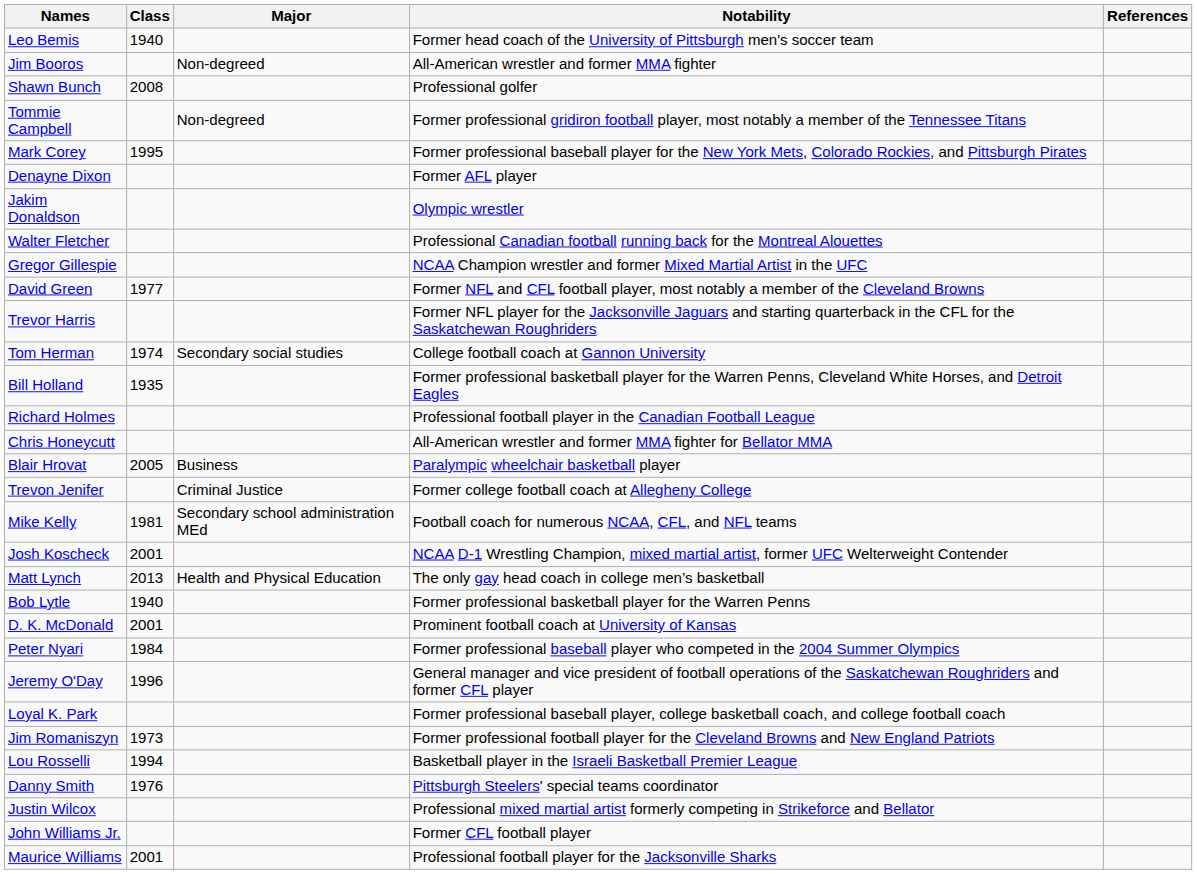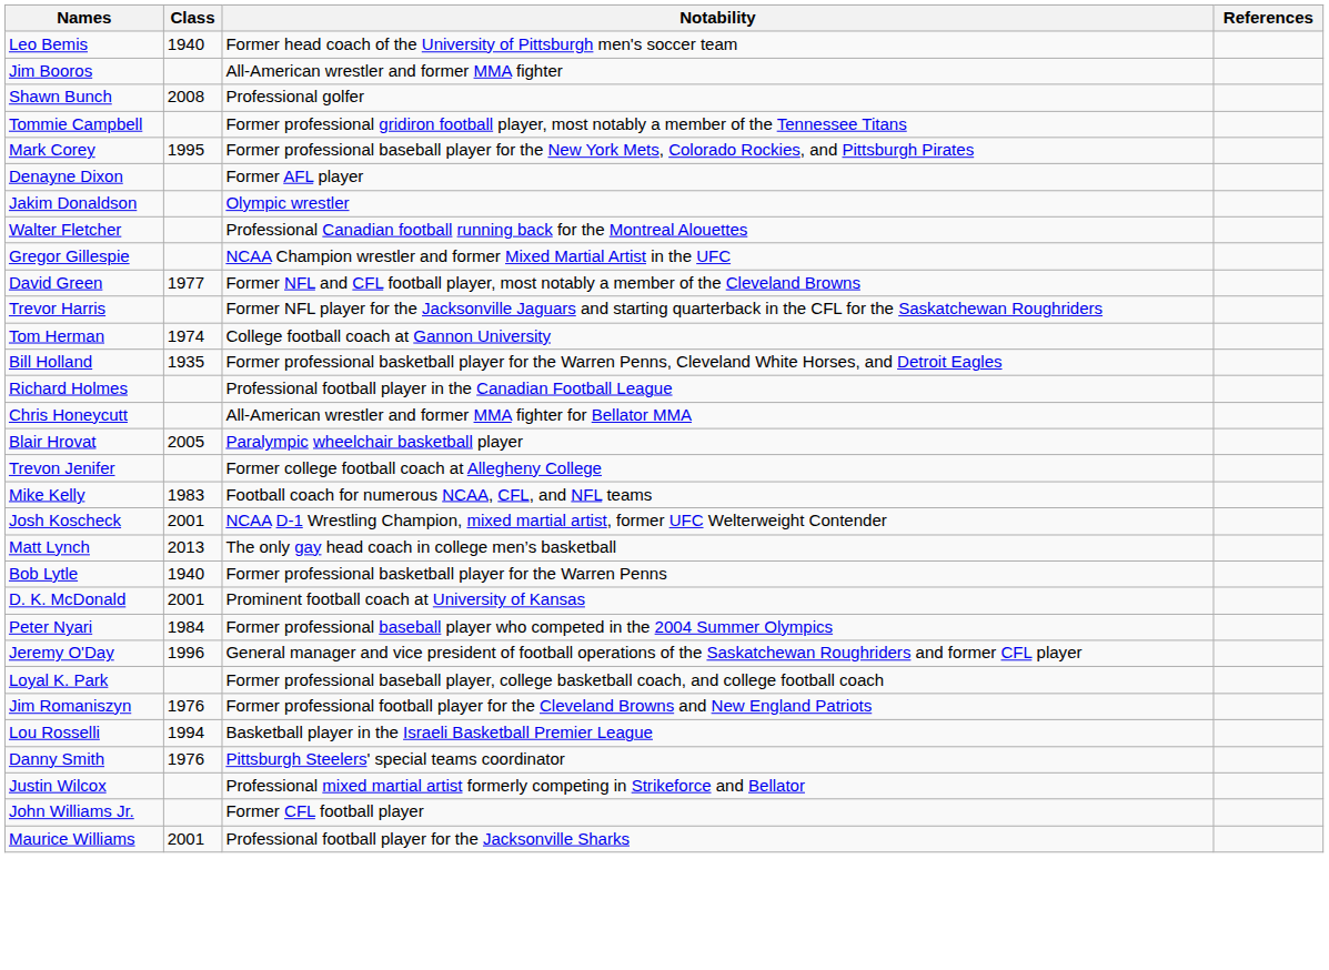- column: Major | Non-degreed | Non-degreed | Secondary social studies | Business | Criminal Justice | Secondary school administration MEd | Health and Physical Education
Mike Kelly | Class: 1981 -> 1983
Jim Romaniszyn | Class: 1973 -> 1976
